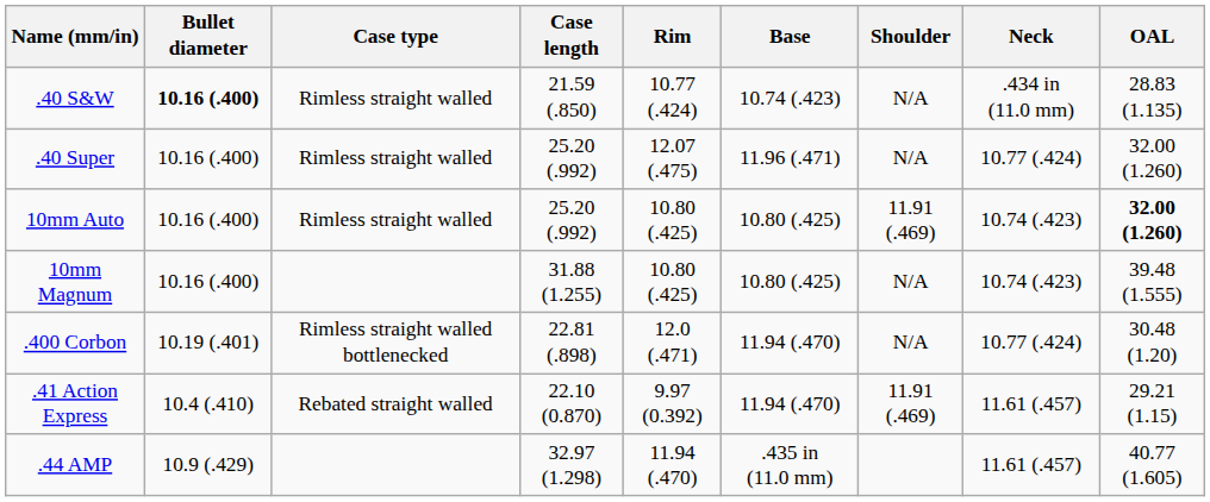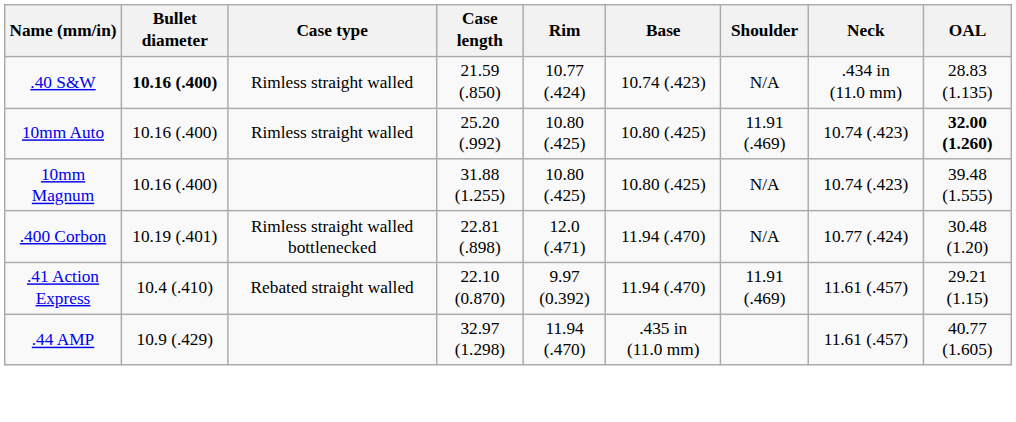- row: .40 Super | 10.16 (.400) | Rimless straight walled | 25.20 (.992) | 12.07 (.475) | 11.96 (.471) | N/A | 10.77 (.424) | 32.00 (1.260)
